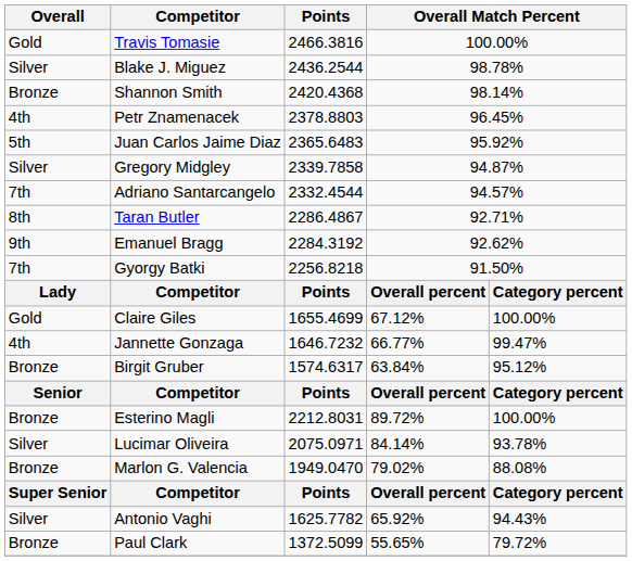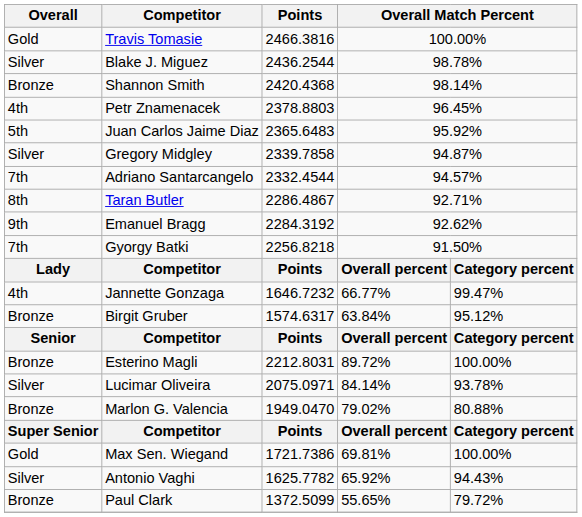- row: Gold | Claire Giles | 1655.4699 | 67.12% | 100.00%
Marlon G. Valencia | column 5: 88.08% -> 80.88%
+ row: Gold | Max Sen. Wiegand | 1721.7386 | 69.81% | 100.00%
